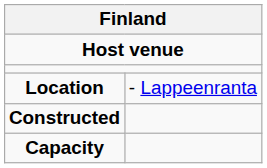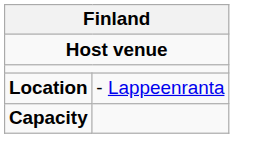- row: Constructed
